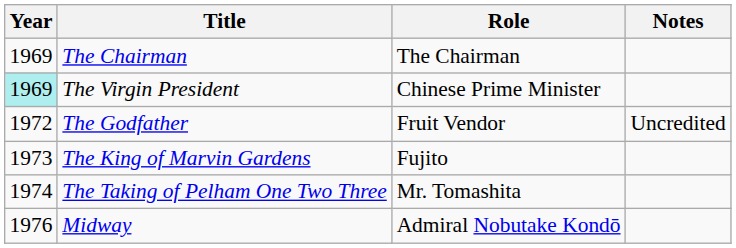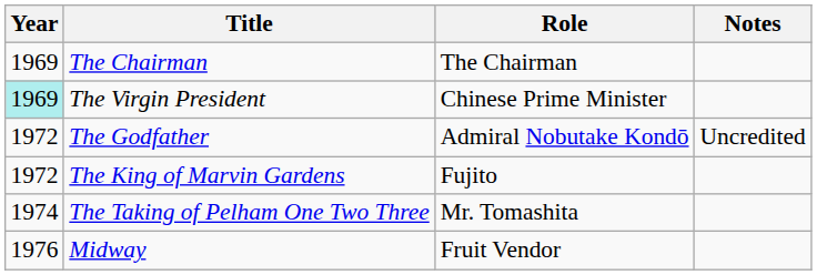The Godfather | Role: Fruit Vendor -> Admiral Nobutake Kondō
The King of Marvin Gardens | Year: 1973 -> 1972
Midway | Role: Admiral Nobutake Kondō -> Fruit Vendor
